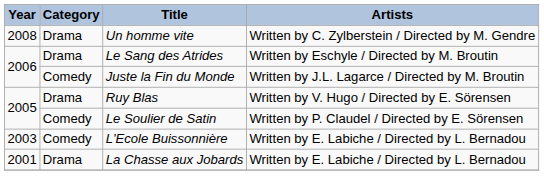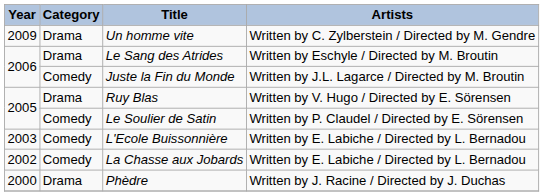Un homme vite | Year: 2008 -> 2009
La Chasse aux Jobards | Year: 2001 -> 2002
La Chasse aux Jobards | Category: Drama -> Comedy
+ row: 2000 | Drama | Phèdre | Written by J. Racine / Directed by J. Duchas
